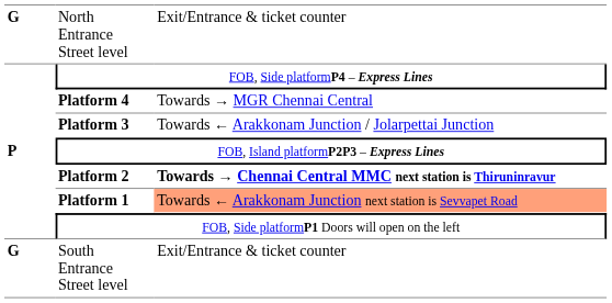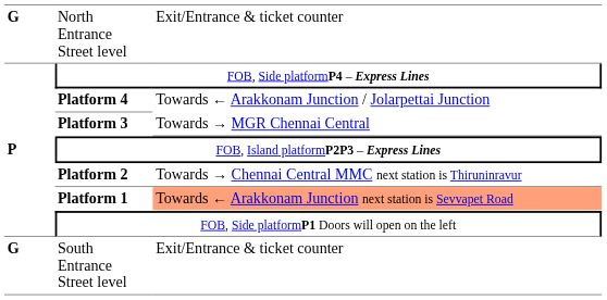Platform 4 | column 3: Towards → MGR Chennai Central -> Towards ← Arakkonam Junction / Jolarpettai Junction
Platform 3 | column 3: Towards ← Arakkonam Junction / Jolarpettai Junction -> Towards → MGR Chennai Central
Platform 2 | column 3: bold -> normal
